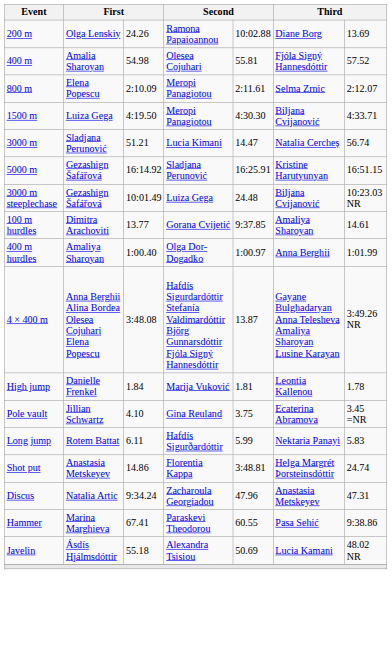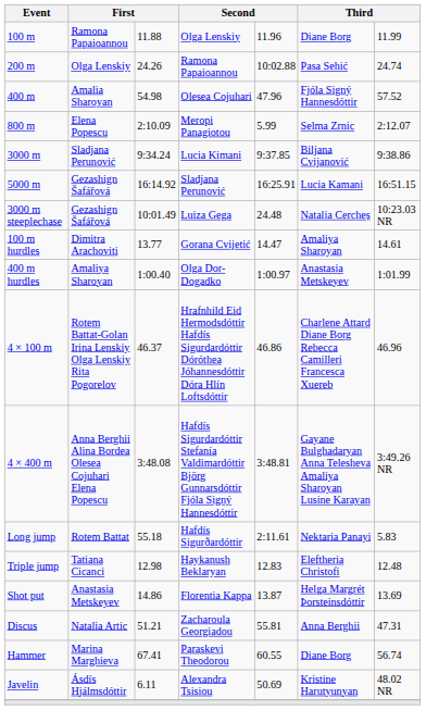+ row: 100 m | Ramona Papaioannou | 11.88 | Olga Lenskiy | 11.96 | Diane Borg | 11.99
200 m | column 6: Diane Borg -> Pasa Sehić
200 m | column 7: 13.69 -> 24.74
400 m | column 5: 55.81 -> 47.96
800 m | column 5: 2:11.61 -> 5.99
- row: 1500 m | Luiza Gega | 4:19.50 | Meropi Panagiotou | 4:30.30 | Biljana Cvijanović | 4:33.71
3000 m | column 3: 51.21 -> 9:34.24
3000 m | column 5: 14.47 -> 9:37.85
3000 m | column 6: Natalia Cercheș -> Biljana Cvijanović
3000 m | column 7: 56.74 -> 9:38.86
5000 m | column 6: Kristine Harutyunyan -> Lucia Kamani
3000 m steeplechase | column 6: Biljana Cvijanović -> Natalia Cercheș
100 m hurdles | column 5: 9:37.85 -> 14.47
400 m hurdles | column 6: Anna Berghii -> Anastasia Metskeyev
+ row: 4 × 100 m | Rotem Battat-Golan Irina Lenskiy Olga Lenskiy Rita Pogorelov | 46.37 | Hrafnhild Eid Hermodsdóttir Hafdís Sigurdardóttir Dóróthea Jóhannesdóttir Dóra Hlín Loftsdóttir | 46.86 | Charlene Attard Diane Borg Rebecca Camilleri Francesca Xuereb | 46.96
4 × 400 m | column 5: 13.87 -> 3:48.81
- row: High jump | Danielle Frenkel | 1.84 | Marija Vuković | 1.81 | Leontia Kallenou | 1.78
- row: Pole vault | Jillian Schwartz | 4.10 | Gina Reuland | 3.75 | Ecaterina Abramova | 3.45 =NR
Long jump | column 3: 6.11 -> 55.18
Long jump | column 5: 5.99 -> 2:11.61
+ row: Triple jump | Tatiana Cicanci | 12.98 | Haykanush Beklaryan | 12.83 | Eleftheria Christofi | 12.48
Shot put | column 5: 3:48.81 -> 13.87
Shot put | column 7: 24.74 -> 13.69
Discus | column 3: 9:34.24 -> 51.21
Discus | column 5: 47.96 -> 55.81
Discus | column 6: Anastasia Metskeyev -> Anna Berghii
Hammer | column 6: Pasa Sehić -> Diane Borg
Hammer | column 7: 9:38.86 -> 56.74
Javelin | column 3: 55.18 -> 6.11
Javelin | column 6: Lucia Kamani -> Kristine Harutyunyan
